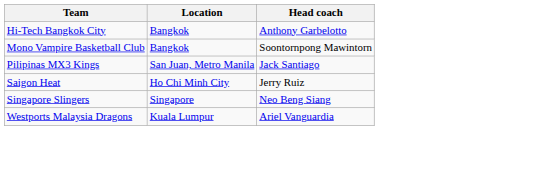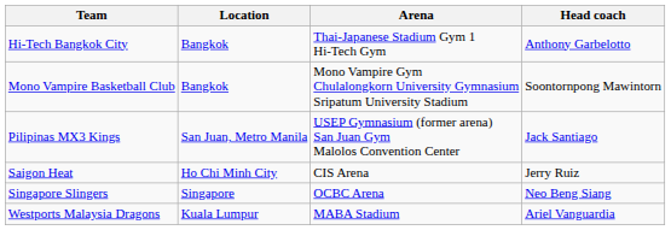+ column: Arena | Thai-Japanese Stadium Gym 1 Hi-Tech Gym | Mono Vampire Gym Chulalongkorn University Gymnasium Sripatum University Stadium | USEP Gymnasium (former arena) San Juan Gym Malolos Convention Center | CIS Arena | OCBC Arena | MABA Stadium
